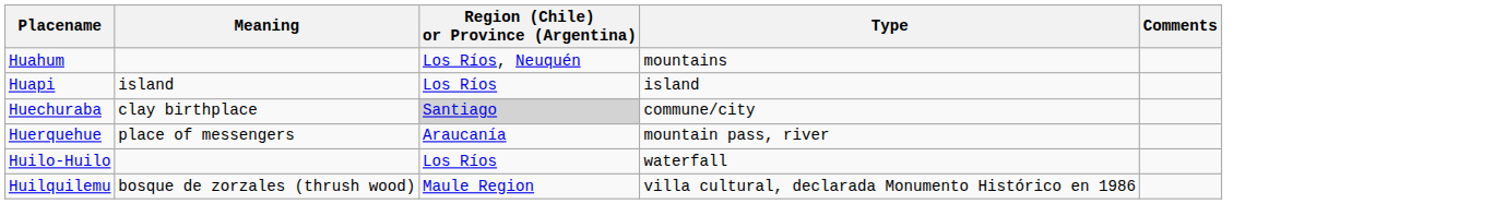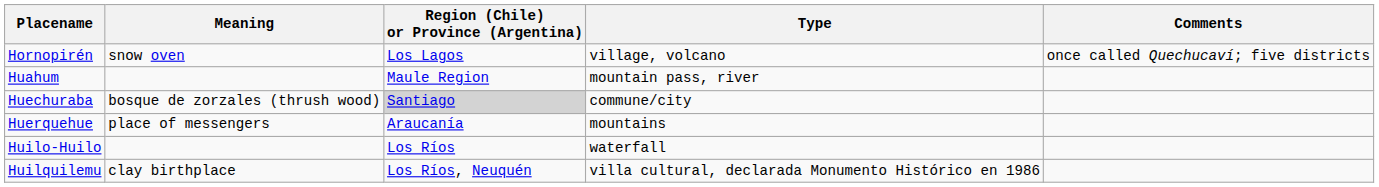+ row: Hornopirén | snow oven | Los Lagos | village, volcano | once called Quechucaví; five districts
Huahum | Region (Chile) or Province (Argentina): Los Ríos, Neuquén -> Maule Region
Huahum | Type: mountains -> mountain pass, river
- row: Huapi | island | Los Ríos | island
Huechuraba | Meaning: clay birthplace -> bosque de zorzales (thrush wood)
Huerquehue | Type: mountain pass, river -> mountains
Huilquilemu | Meaning: bosque de zorzales (thrush wood) -> clay birthplace
Huilquilemu | Region (Chile) or Province (Argentina): Maule Region -> Los Ríos, Neuquén
